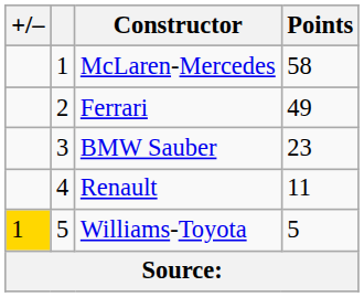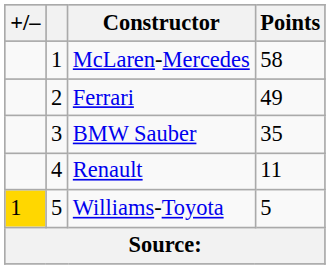BMW Sauber | Points: 23 -> 35
